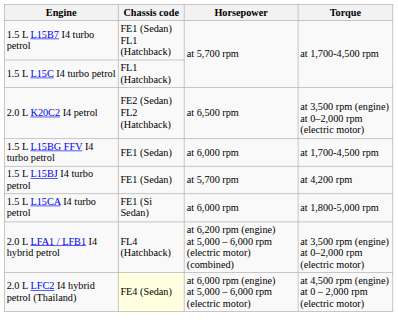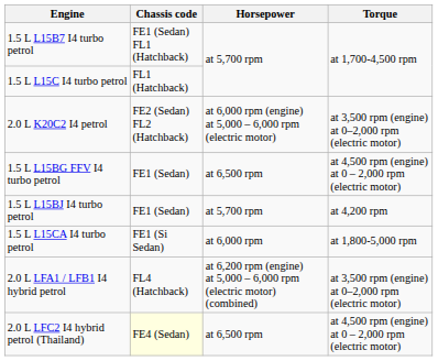2.0 L K20C2 I4 petrol | Horsepower: at 6,500 rpm -> at 6,000 rpm (engine) at 5,000 – 6,000 rpm (electric motor)
1.5 L L15BG FFV I4 turbo petrol | Horsepower: at 6,000 rpm -> at 6,500 rpm
1.5 L L15BG FFV I4 turbo petrol | Torque: at 1,700-4,500 rpm -> at 4,500 rpm (engine) at 0 – 2,000 rpm (electric motor)
2.0 L LFC2 I4 hybrid petrol (Thailand) | Horsepower: at 6,000 rpm (engine) at 5,000 – 6,000 rpm (electric motor) -> at 6,500 rpm
